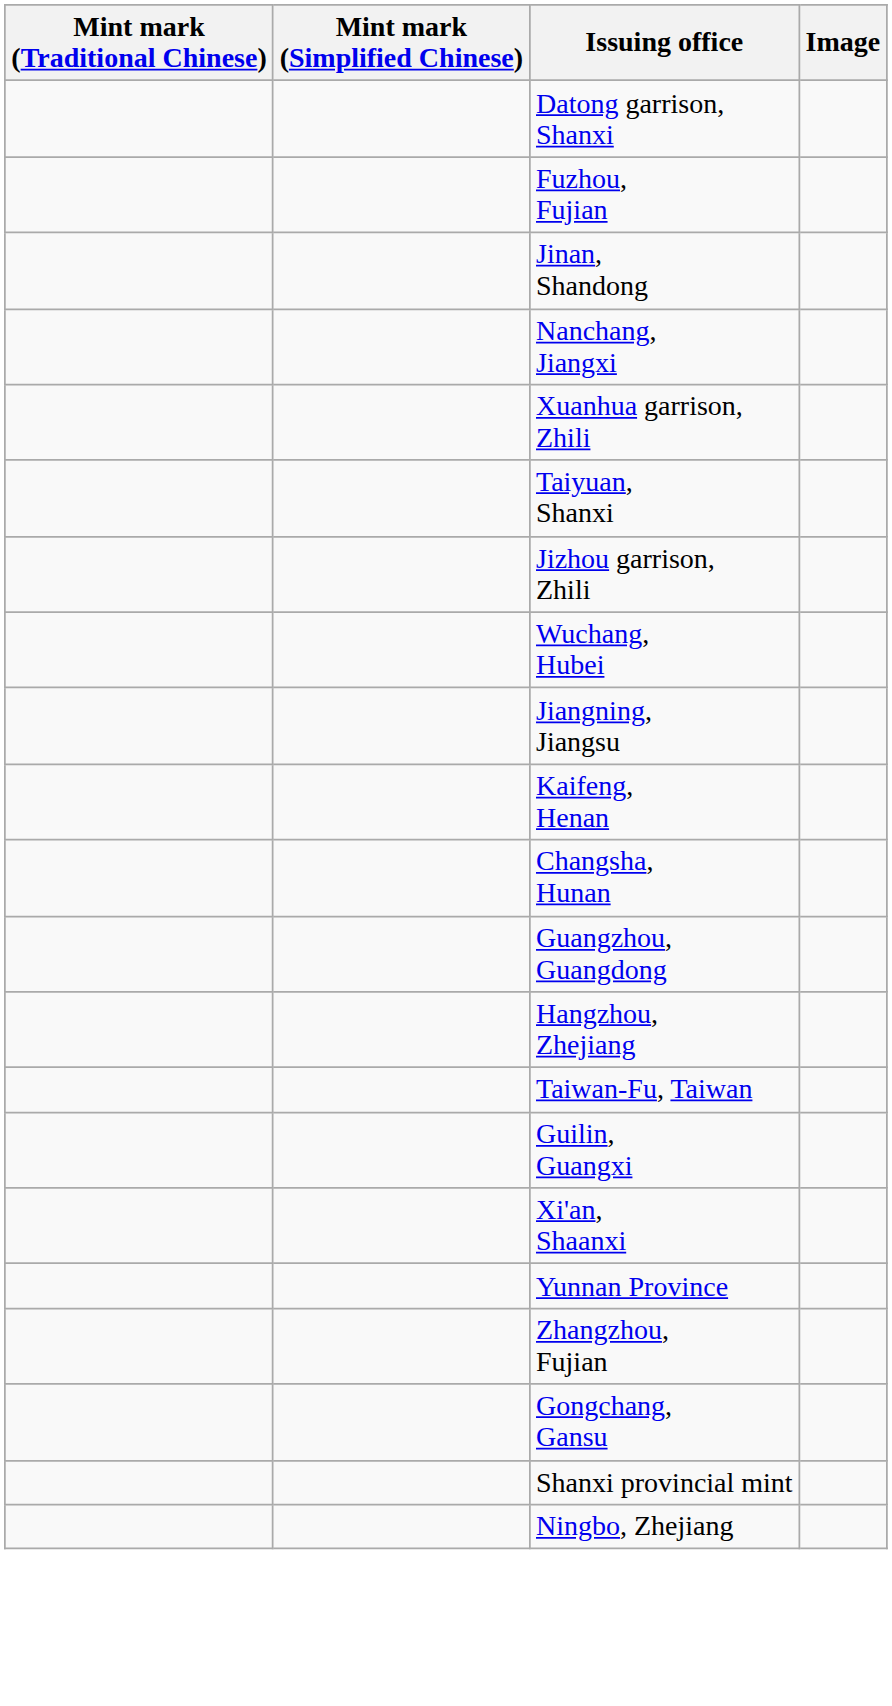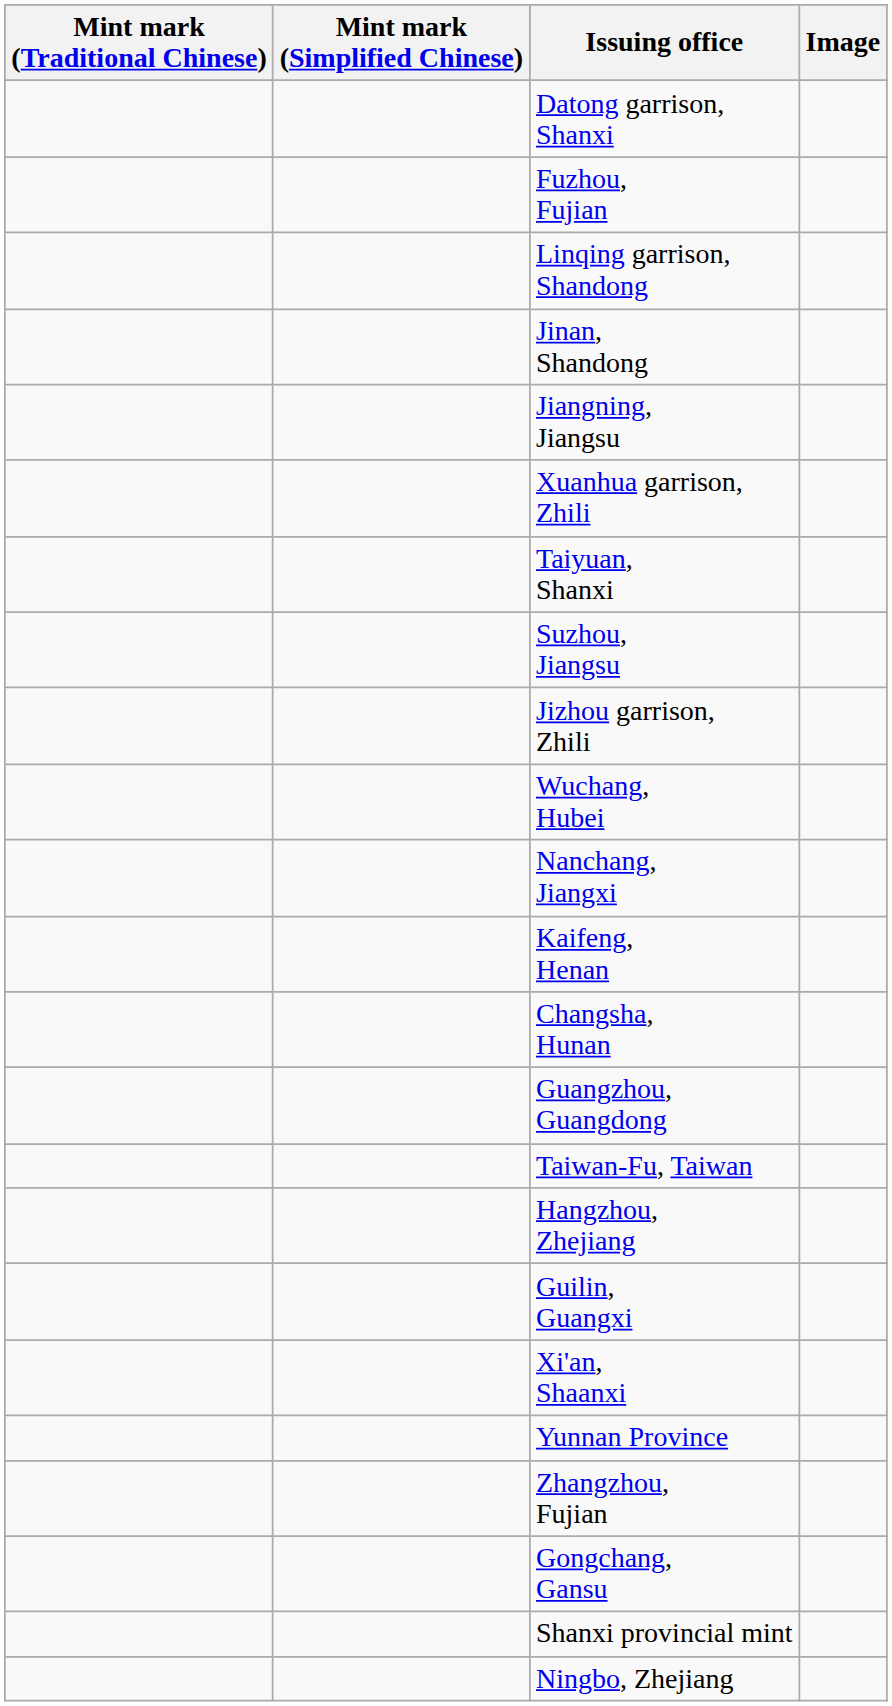+ row: Linqing garrison, Shandong
rows swapped: Nanchang, Jiangxi <-> Jiangning, Jiangsu
+ row: Suzhou, Jiangsu
rows swapped: Hangzhou, Zhejiang <-> Taiwan-Fu, Taiwan
